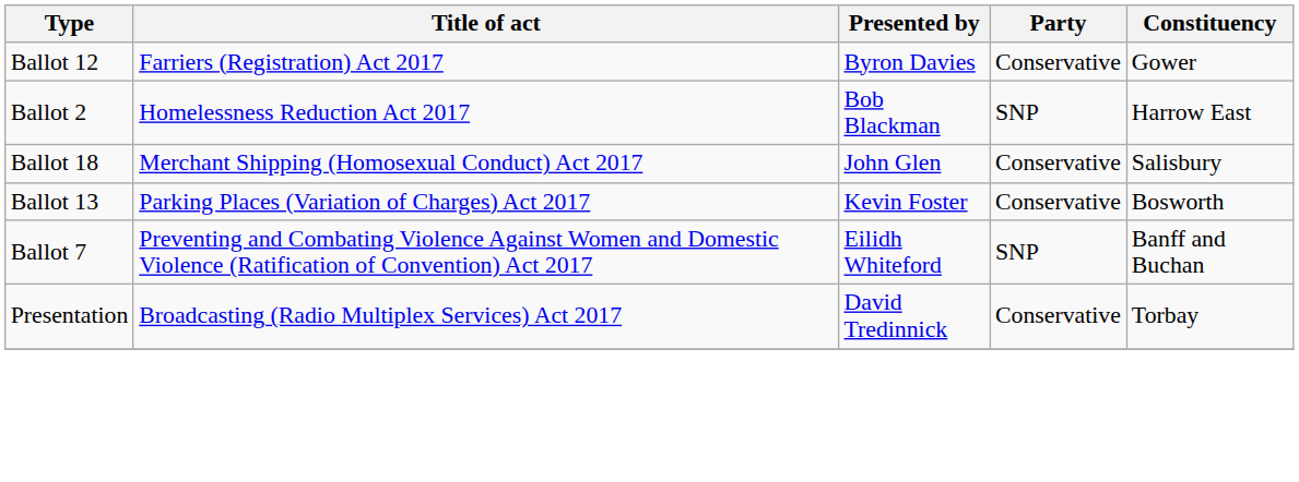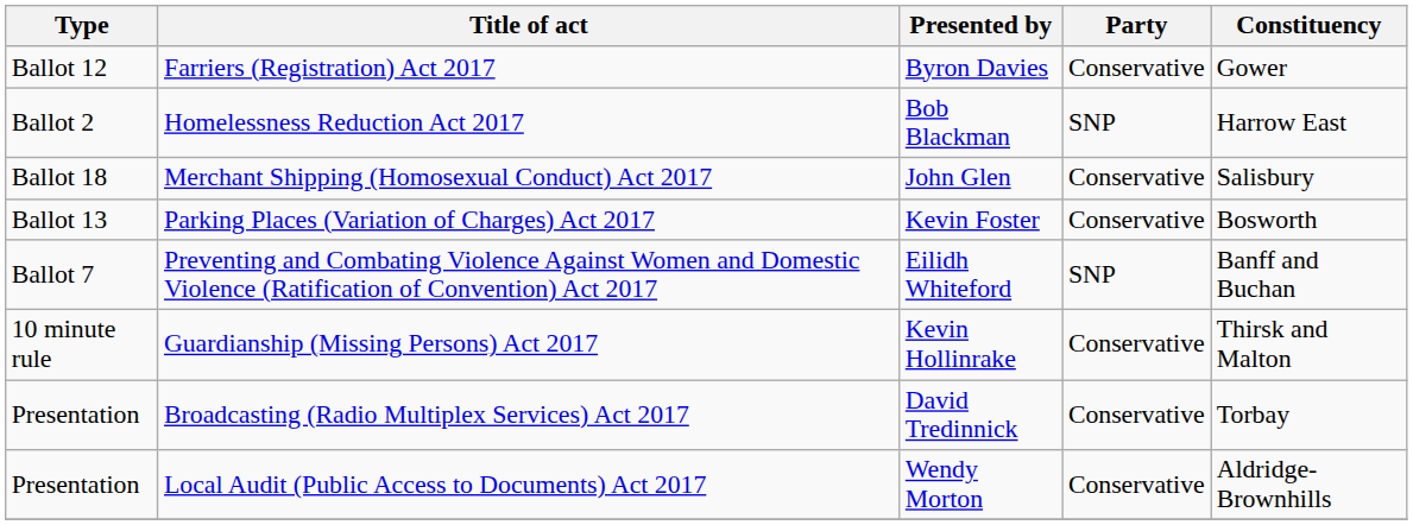+ row: 10 minute rule | Guardianship (Missing Persons) Act 2017 | Kevin Hollinrake | Conservative | Thirsk and Malton
+ row: Presentation | Local Audit (Public Access to Documents) Act 2017 | Wendy Morton | Conservative | Aldridge-Brownhills
